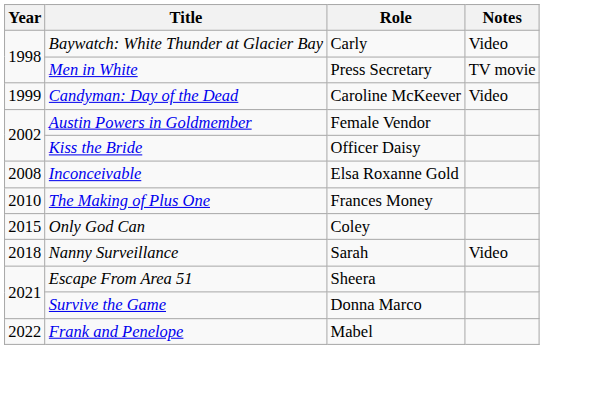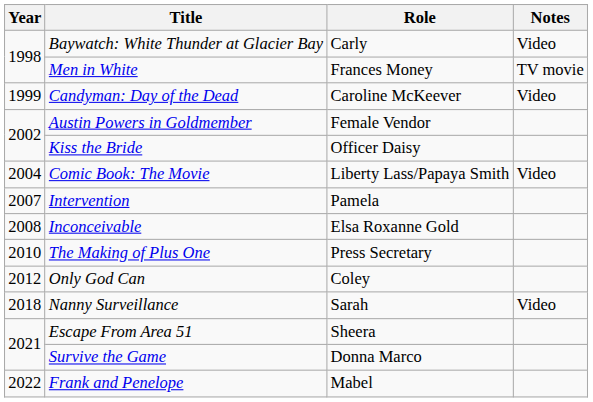Men in White | Role: Press Secretary -> Frances Money
+ row: 2004 | Comic Book: The Movie | Liberty Lass/Papaya Smith | Video
+ row: 2007 | Intervention | Pamela
The Making of Plus One | Role: Frances Money -> Press Secretary
Only God Can | Year: 2015 -> 2012
